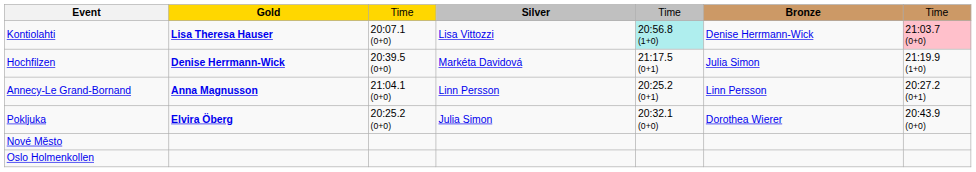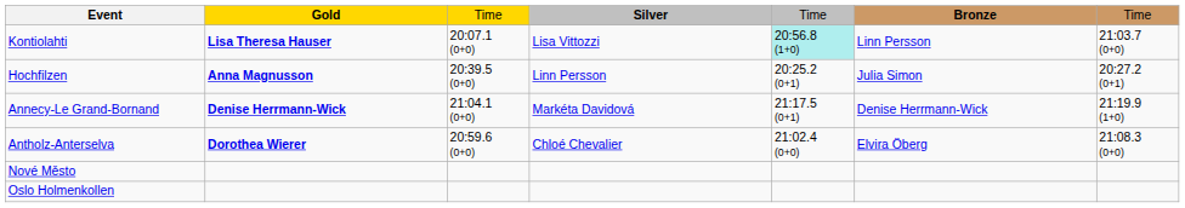Kontiolahti | Bronze: Denise Herrmann-Wick -> Linn Persson
Kontiolahti | column 7: pink background -> no background
Hochfilzen | Gold: Denise Herrmann-Wick -> Anna Magnusson
Hochfilzen | Silver: Markéta Davidová -> Linn Persson
Hochfilzen | column 5: 21:17.5 (0+1) -> 20:25.2 (0+1)
Hochfilzen | column 7: 21:19.9 (1+0) -> 20:27.2 (0+1)
Annecy-Le Grand-Bornand | Gold: Anna Magnusson -> Denise Herrmann-Wick
Annecy-Le Grand-Bornand | Silver: Linn Persson -> Markéta Davidová
Annecy-Le Grand-Bornand | column 5: 20:25.2 (0+1) -> 21:17.5 (0+1)
Annecy-Le Grand-Bornand | Bronze: Linn Persson -> Denise Herrmann-Wick
Annecy-Le Grand-Bornand | column 7: 20:27.2 (0+1) -> 21:19.9 (1+0)
- row: Pokljuka | Elvira Öberg | 20:25.2 (0+0) | Julia Simon | 20:32.1 (0+0) | Dorothea Wierer | 20:43.9 (0+0)
+ row: Antholz-Anterselva | Dorothea Wierer | 20:59.6 (0+0) | Chloé Chevalier | 21:02.4 (0+0) | Elvira Öberg | 21:08.3 (0+0)
